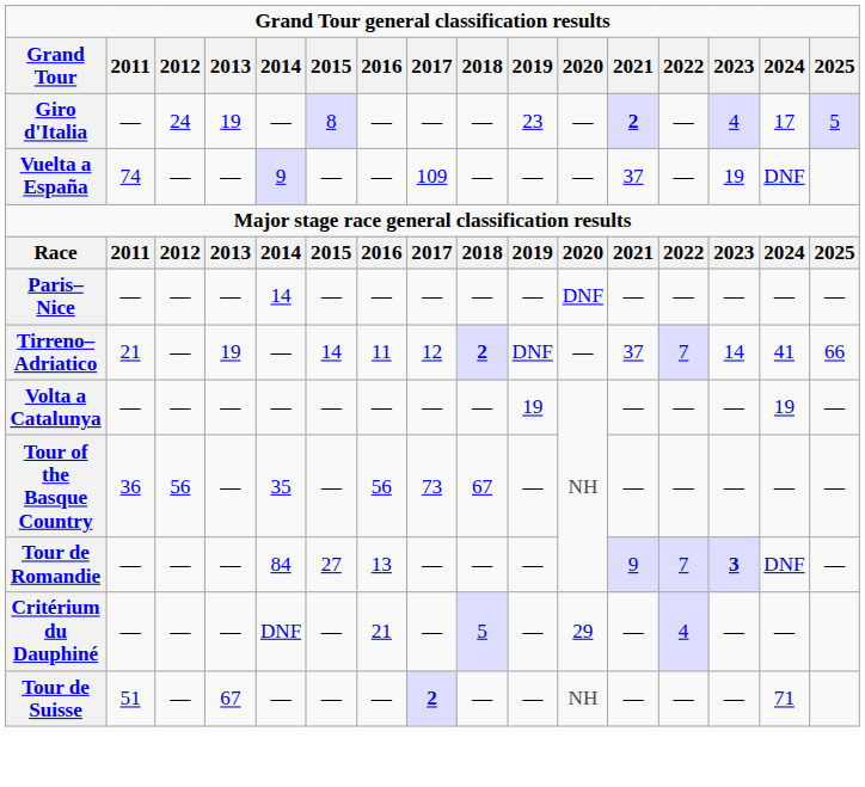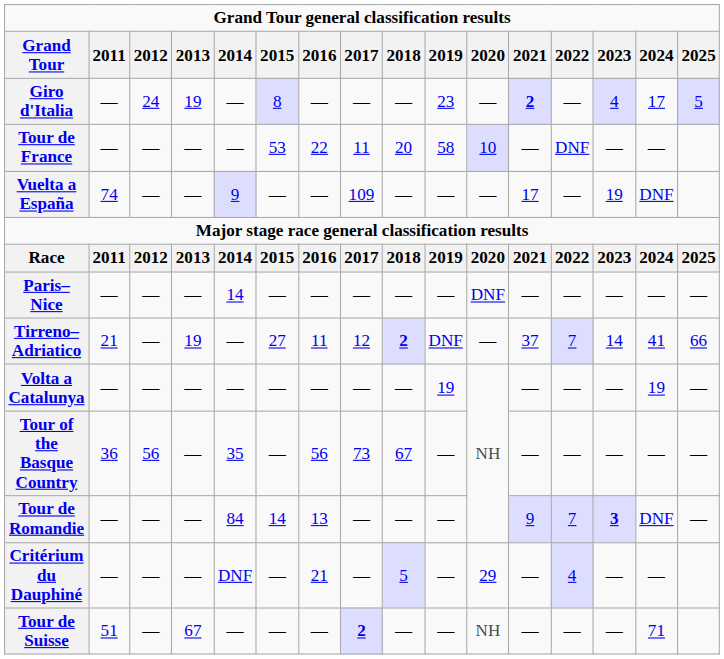+ row: Tour de France | — | — | — | — | 53 | 22 | 11 | 20 | 58 | 10 | — | DNF | — | —
Vuelta a España | 2021: 37 -> 17
Tirreno–Adriatico | 2015: 14 -> 27
Tour de Romandie | 2015: 27 -> 14
